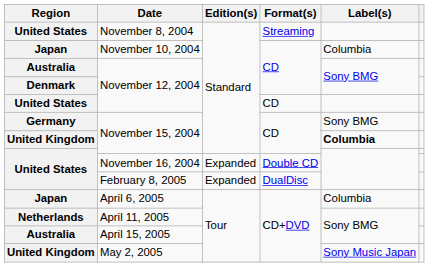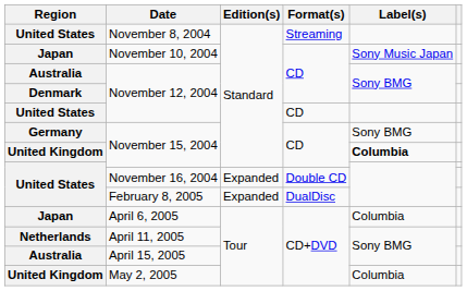November 10, 2004 | Label(s): Columbia -> Sony Music Japan
May 2, 2005 | Label(s): Sony Music Japan -> Columbia
